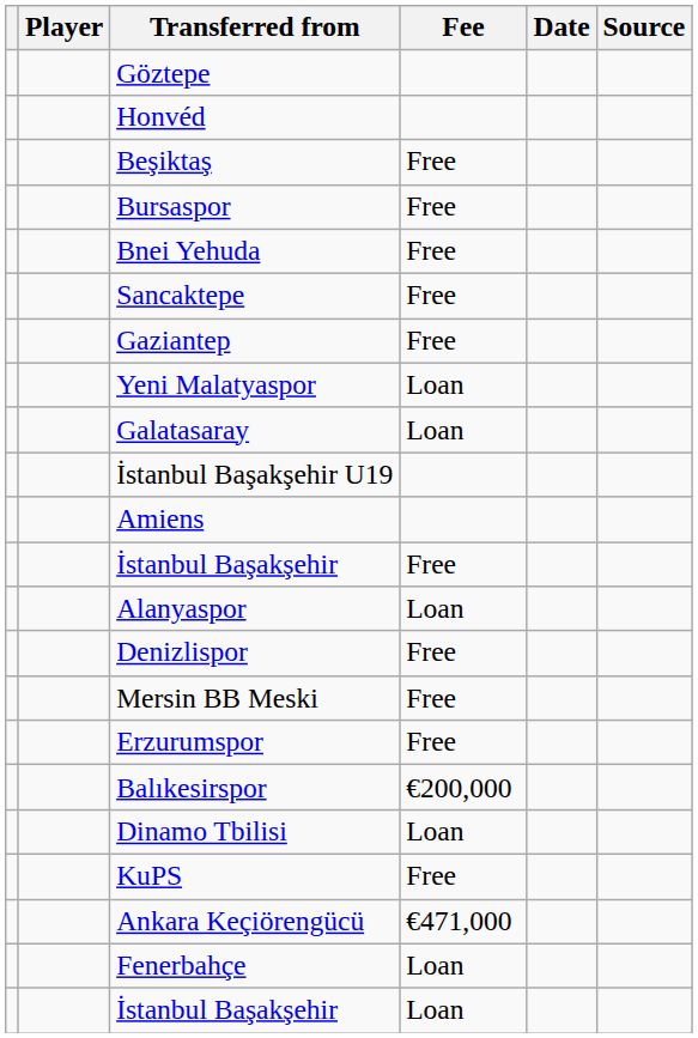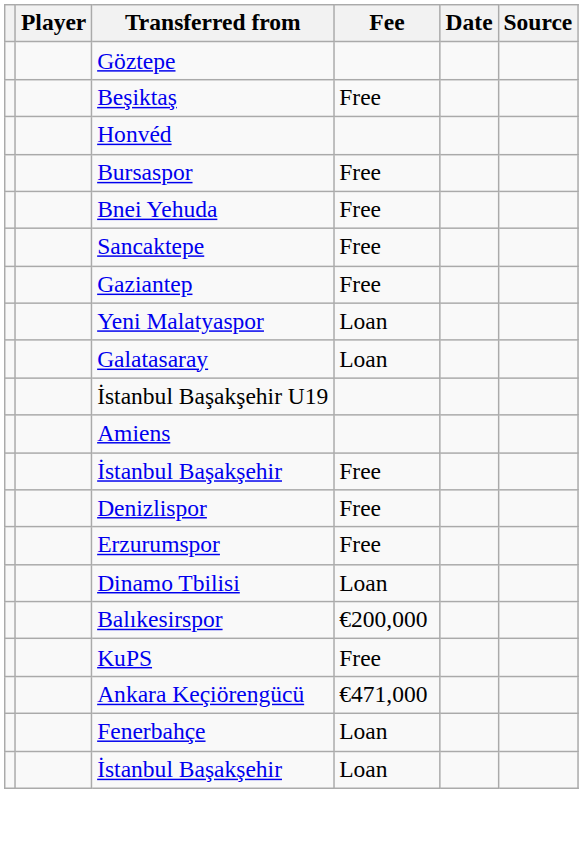rows swapped: Beşiktaş <-> Honvéd
- row: Alanyaspor | Loan
- row: Mersin BB Meski | Free
rows swapped: Balıkesirspor <-> Dinamo Tbilisi
